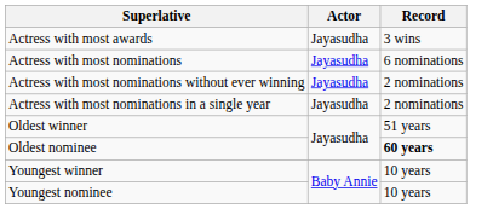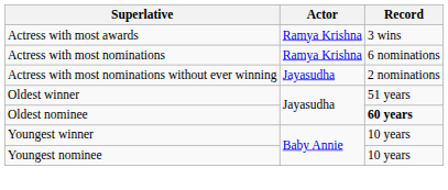Actress with most awards | Actor: Jayasudha -> Ramya Krishna
Actress with most nominations | Actor: Jayasudha -> Ramya Krishna
- row: Actress with most nominations in a single year | Jayasudha | 2 nominations
